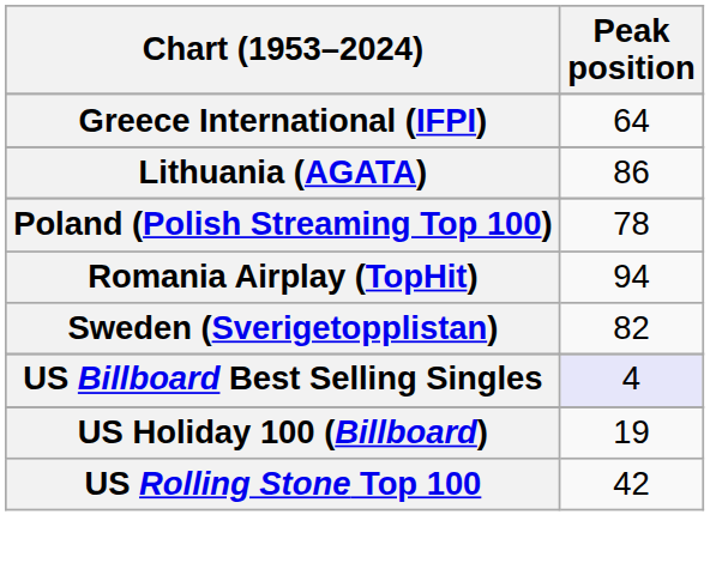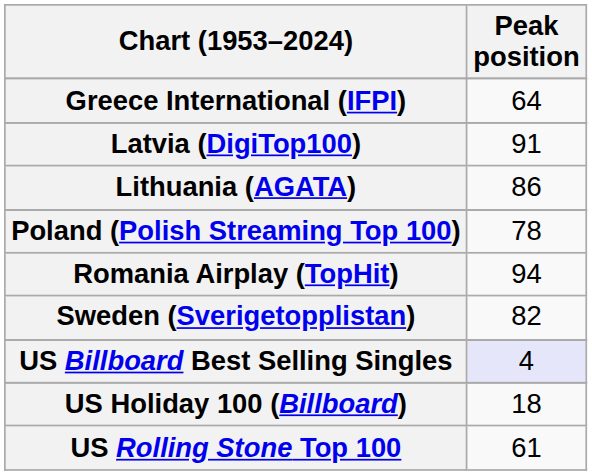+ row: Latvia (DigiTop100) | 91
US Holiday 100 (Billboard) | Peak position: 19 -> 18
US Rolling Stone Top 100 | Peak position: 42 -> 61
